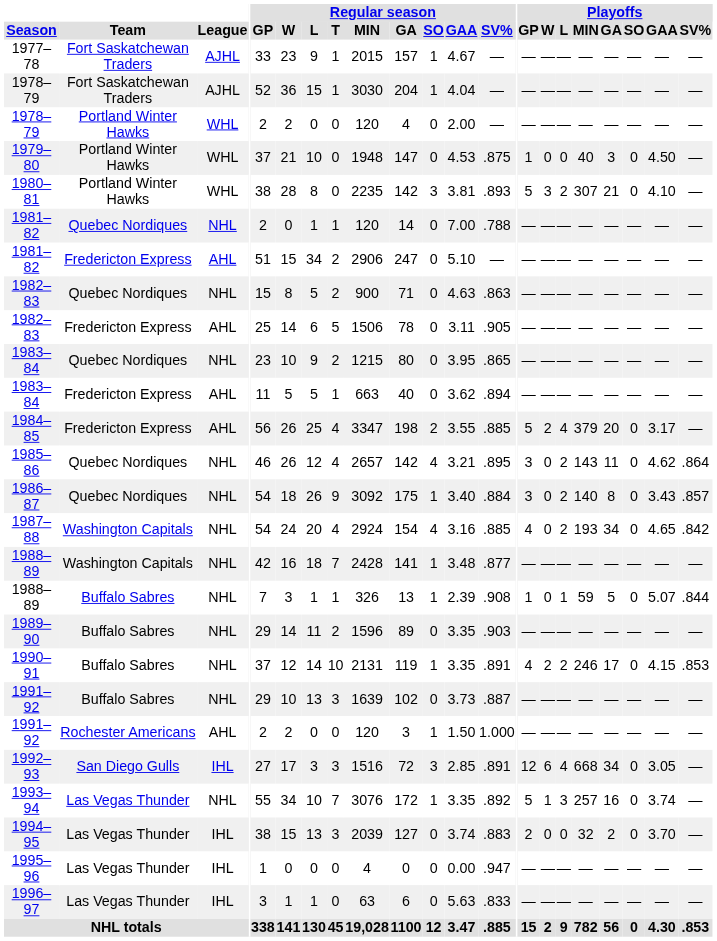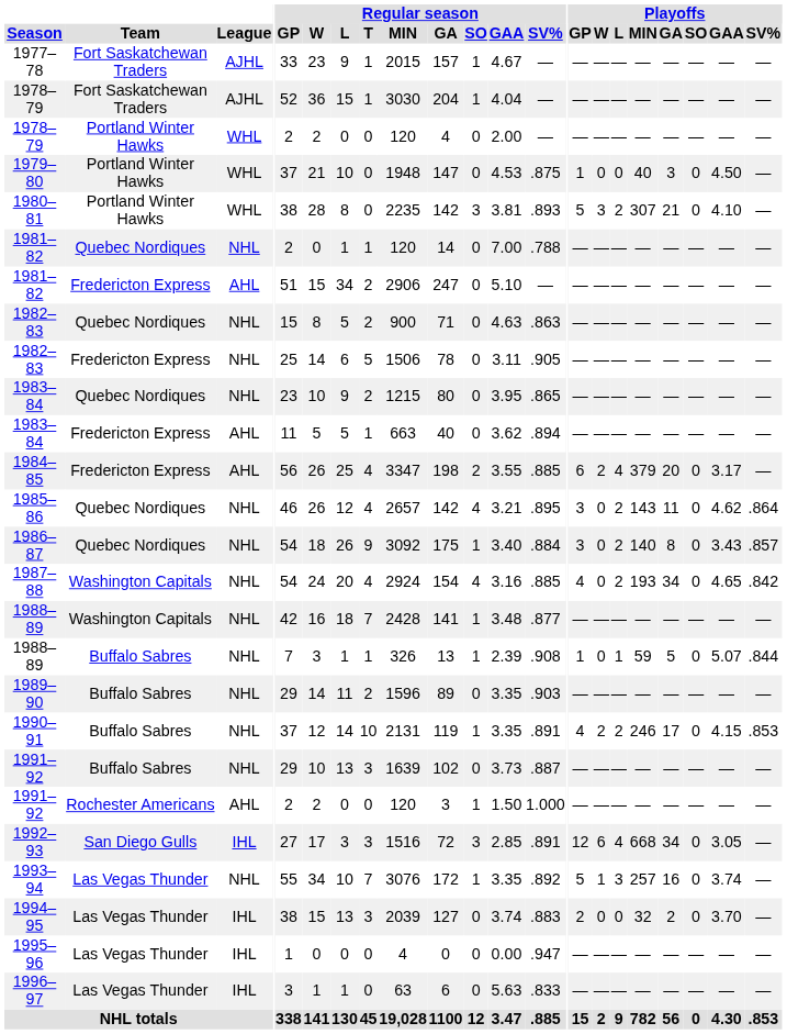1982–83 / Fredericton Express | League: AHL -> NHL
1984–85 | Playoffs / GP: 5 -> 6
